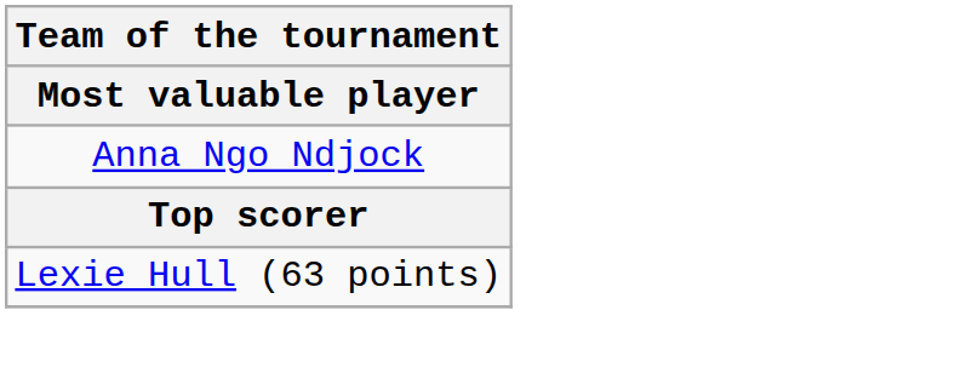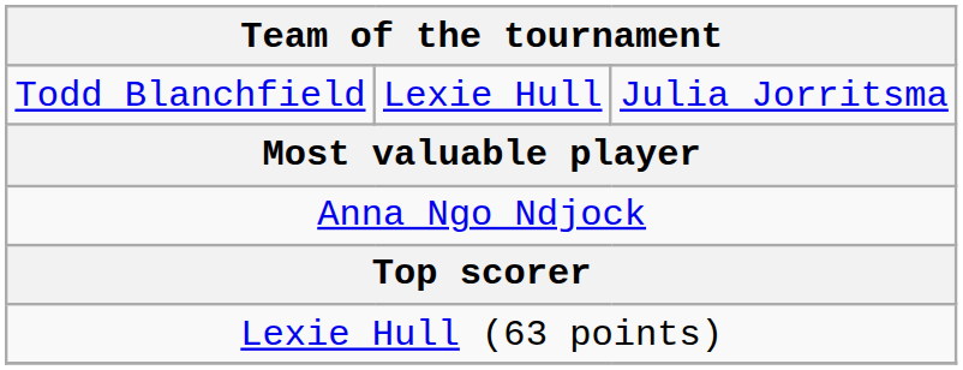+ row: Todd Blanchfield | Lexie Hull | Julia Jorritsma
